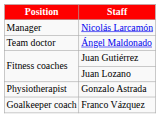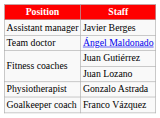- row: Manager | Nicolás Larcamón
+ row: Assistant manager | Javier Berges
